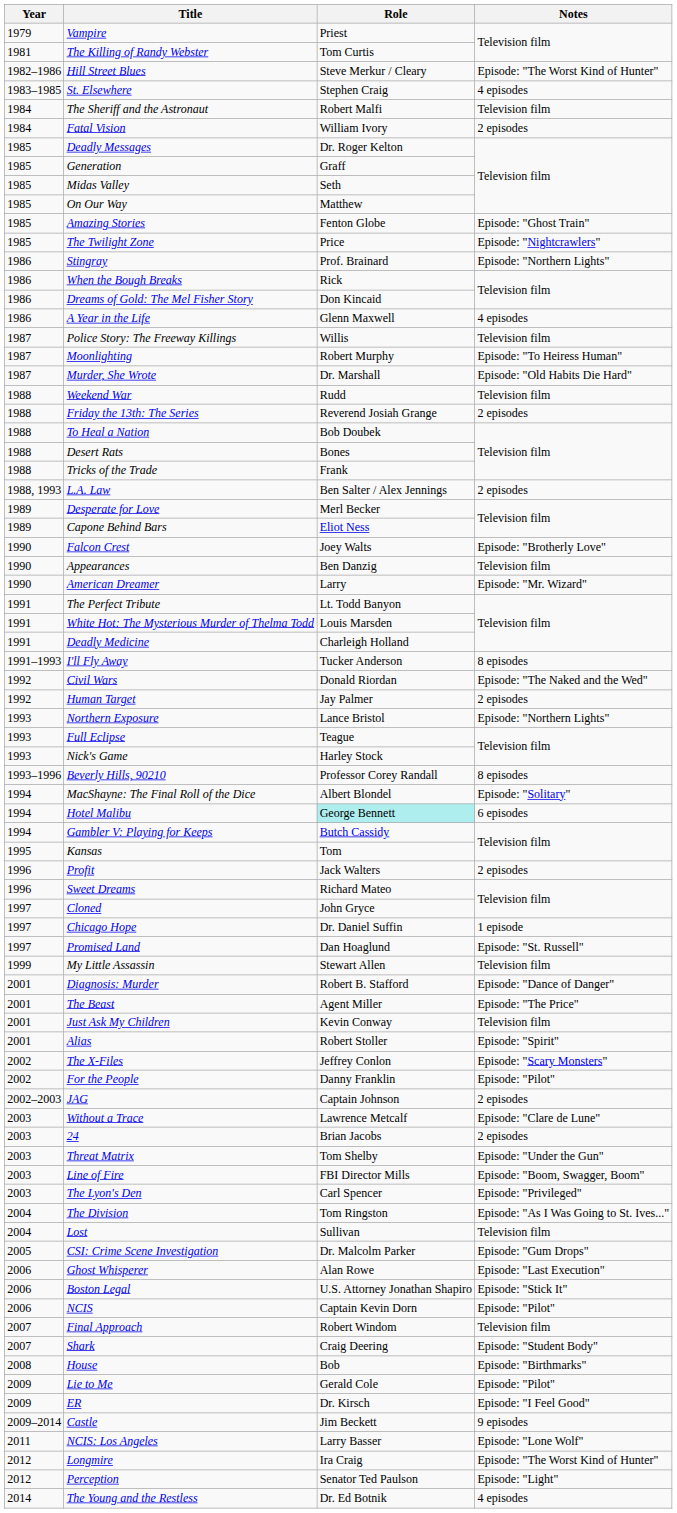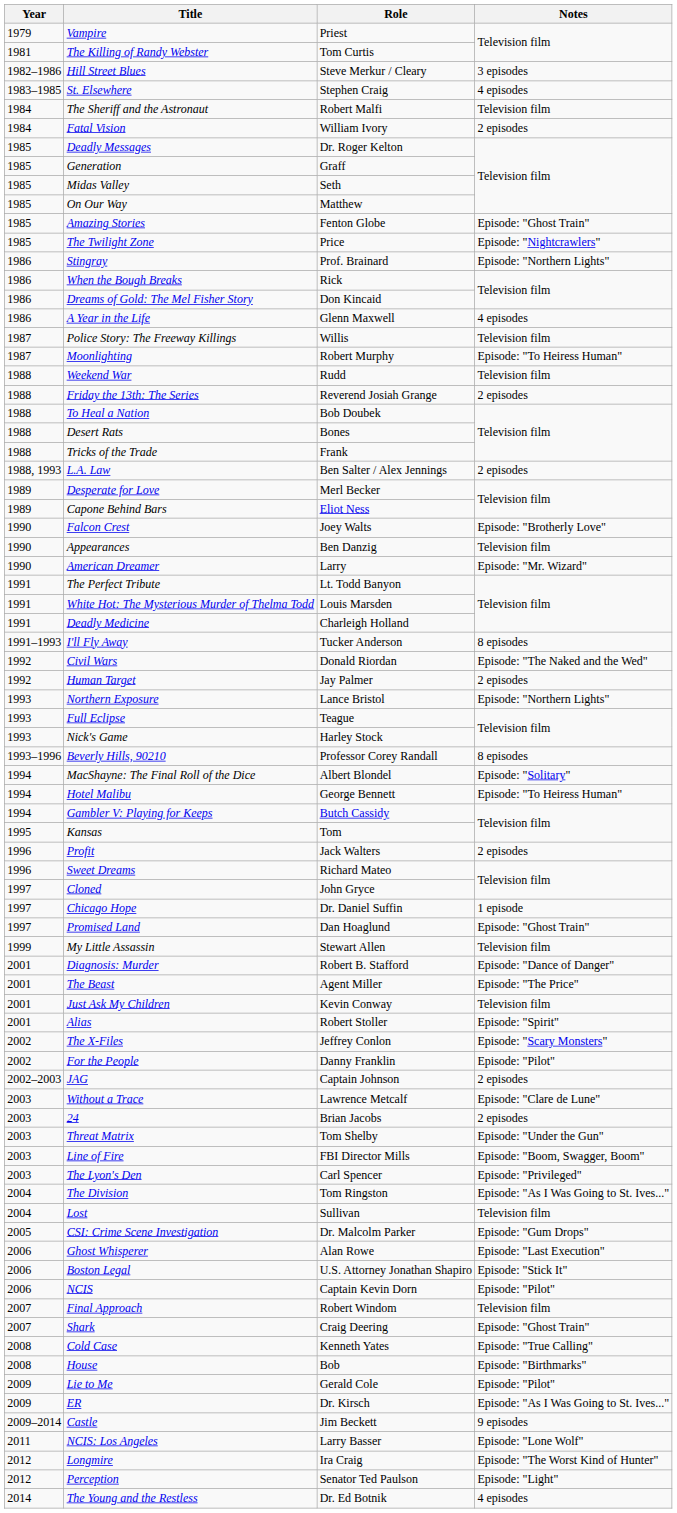Hill Street Blues | Notes: Episode: "The Worst Kind of Hunter" -> 3 episodes
- row: 1987 | Murder, She Wrote | Dr. Marshall | Episode: "Old Habits Die Hard"
Hotel Malibu | Role: paleturquoise background -> no background
Hotel Malibu | Notes: 6 episodes -> Episode: "To Heiress Human"
Promised Land | Notes: Episode: "St. Russell" -> Episode: "Ghost Train"
Shark | Notes: Episode: "Student Body" -> Episode: "Ghost Train"
+ row: 2008 | Cold Case | Kenneth Yates | Episode: "True Calling"
ER | Notes: Episode: "I Feel Good" -> Episode: "As I Was Going to St. Ives..."
